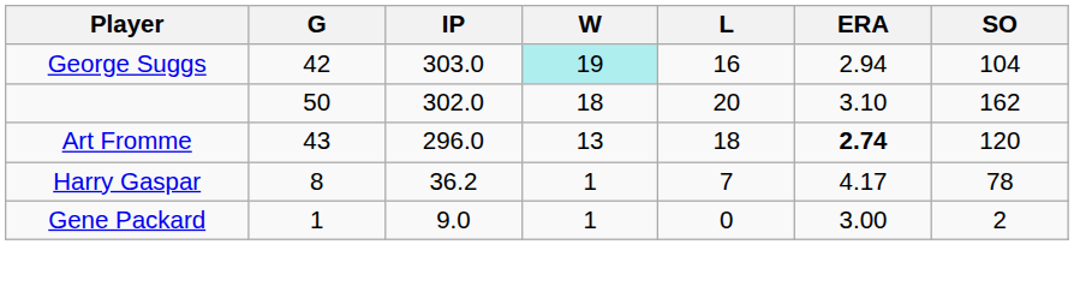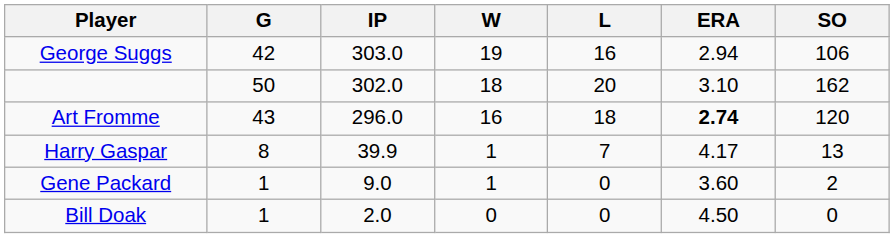George Suggs | W: paleturquoise background -> no background
George Suggs | SO: 104 -> 106
Art Fromme | W: 13 -> 16
Harry Gaspar | IP: 36.2 -> 39.9
Harry Gaspar | SO: 78 -> 13
Gene Packard | ERA: 3.00 -> 3.60
+ row: Bill Doak | 1 | 2.0 | 0 | 0 | 4.50 | 0
